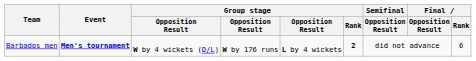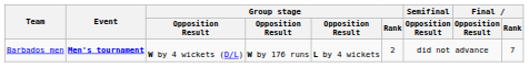Barbados men | Group stage / Rank: bold -> normal
Barbados men | Final / Rank: 6 -> 7
